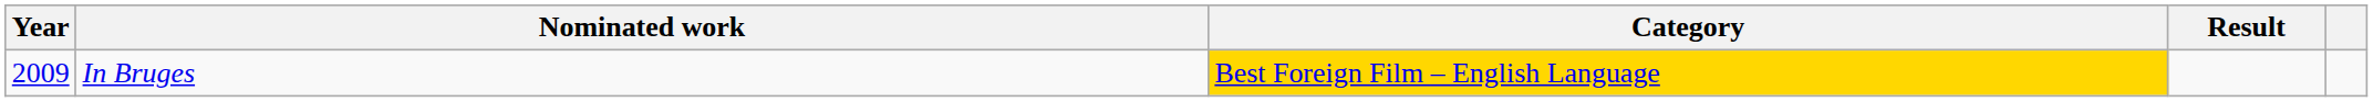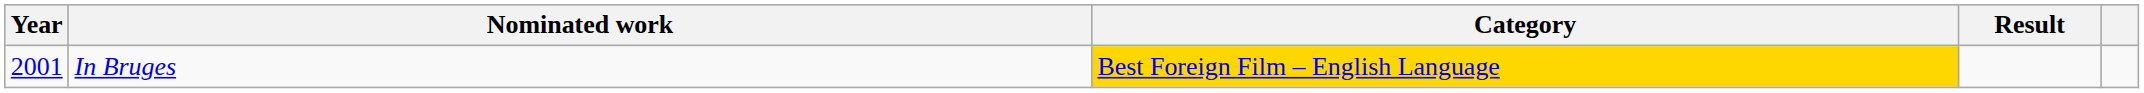In Bruges | Year: 2009 -> 2001
